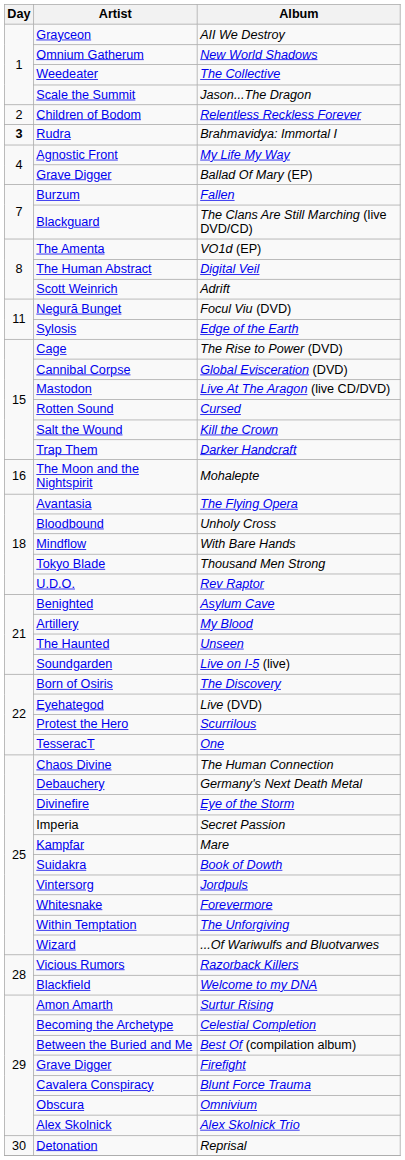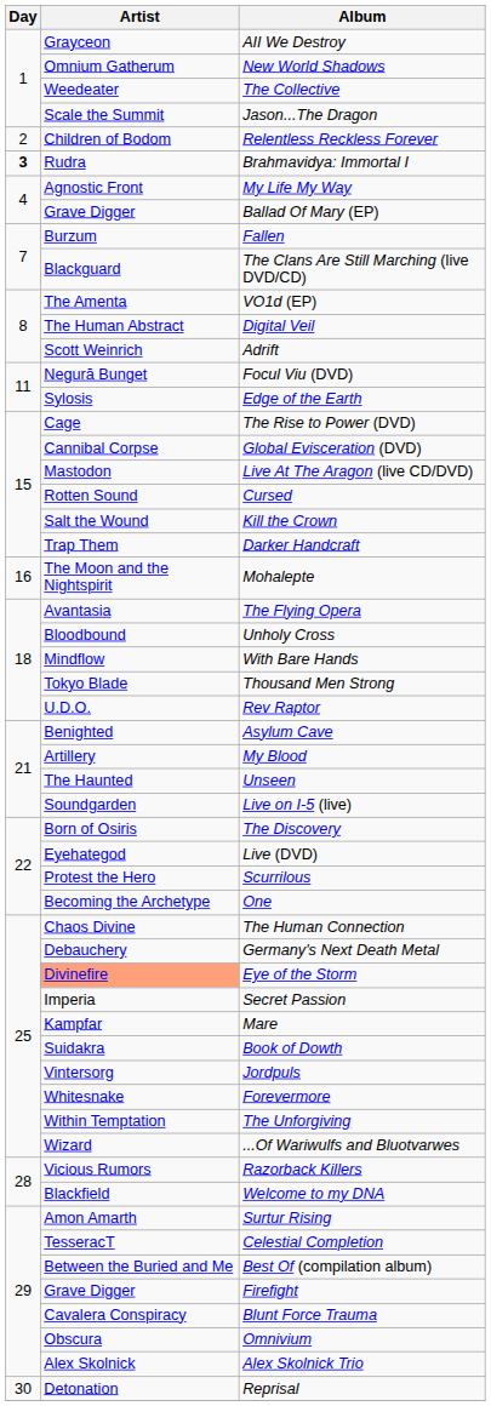One | Artist: TesseracT -> Becoming the Archetype
Eye of the Storm | Artist: no background -> lightsalmon background
Celestial Completion | Artist: Becoming the Archetype -> TesseracT
